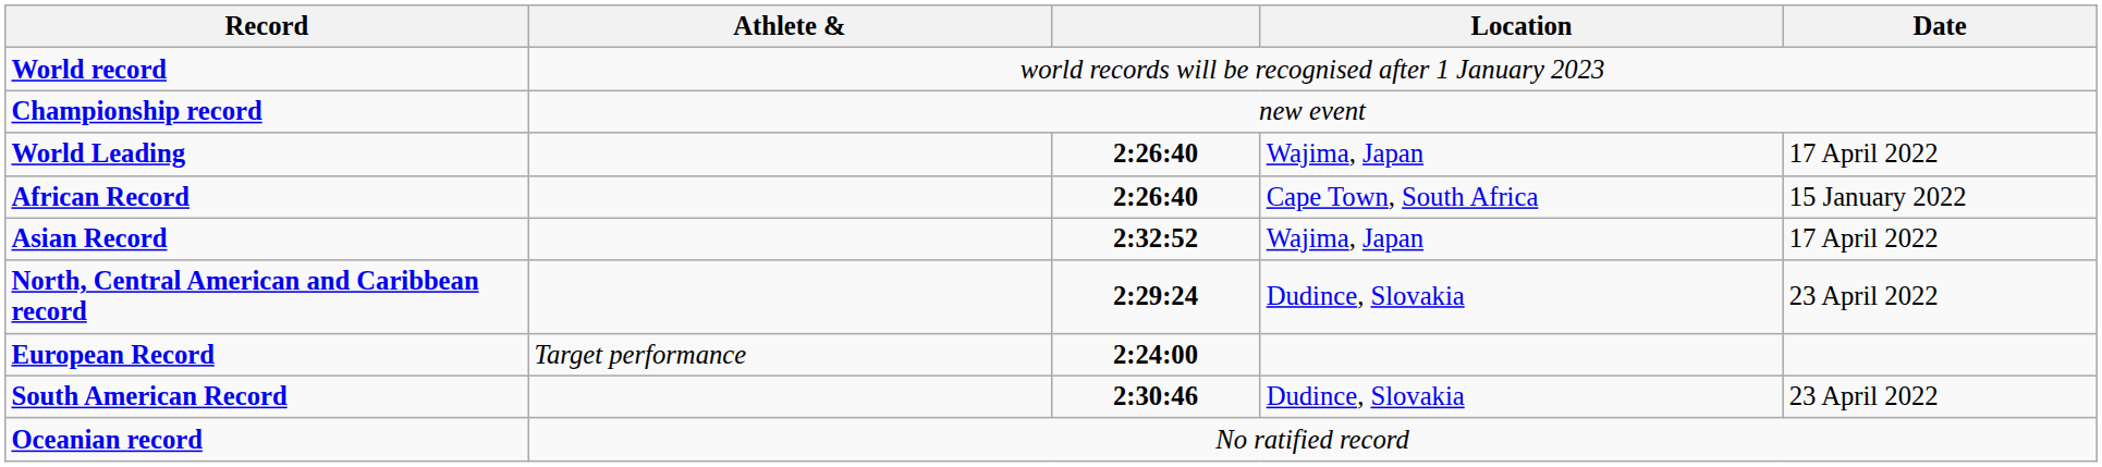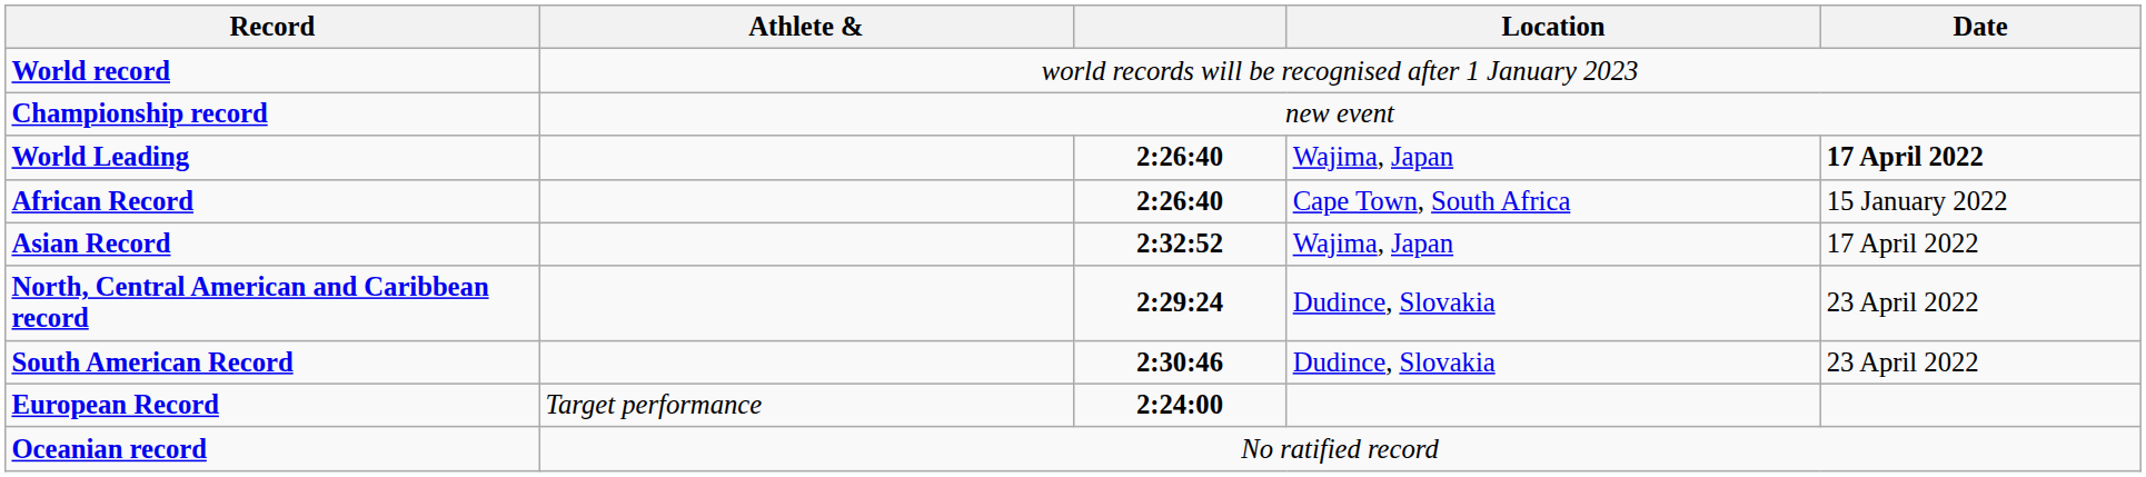World Leading | Date: normal -> bold
rows swapped: South American Record <-> European Record
